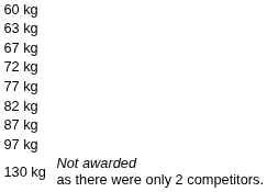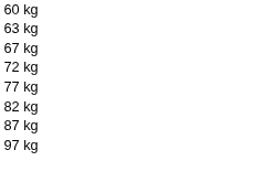- row: 130 kg | Not awarded as there were only 2 competitors.
